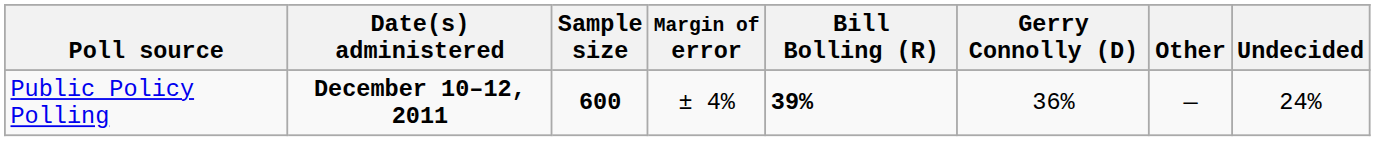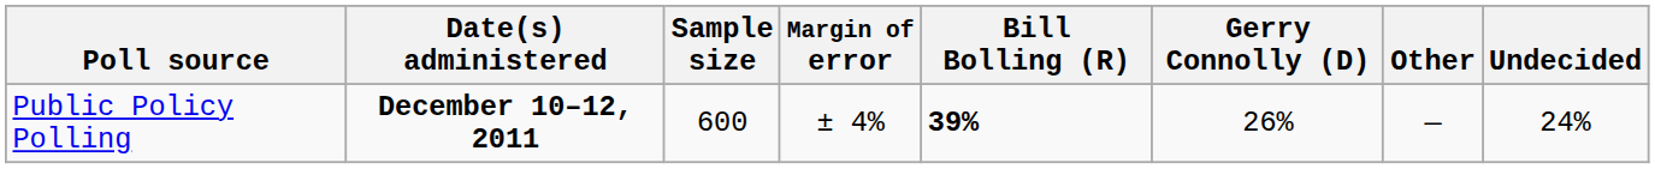Public Policy Polling | Sample size: bold -> normal
Public Policy Polling | Gerry Connolly (D): 36% -> 26%
